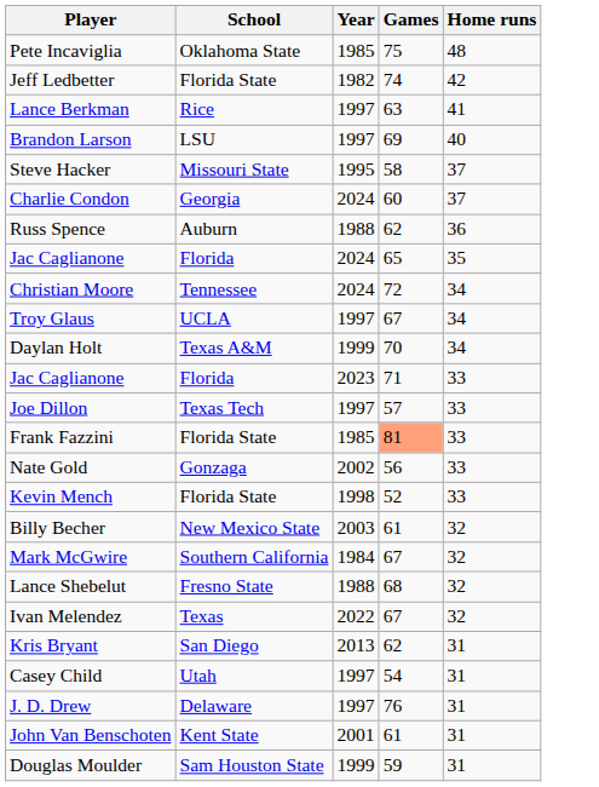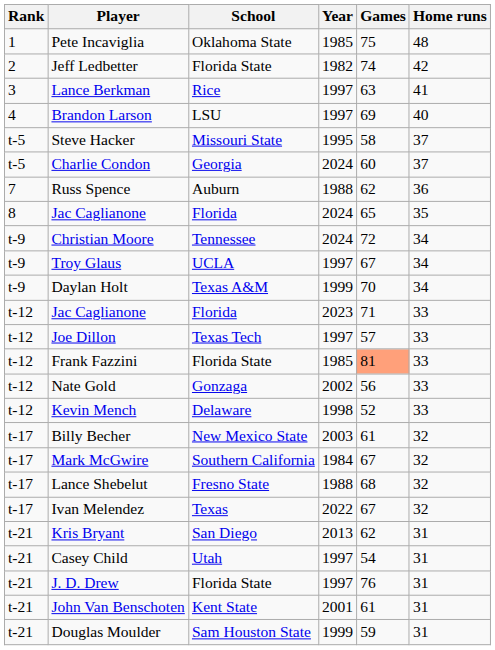+ column: Rank | 1 | 2 | 3 | 4 | t-5 | t-5 | 7 | 8 | t-9 | t-9 | t-9 | t-12 | t-12 | t-12 | t-12 | t-12 | t-17 | t-17 | t-17 | t-17 | t-21 | t-21 | t-21 | t-21 | t-21
Kevin Mench | School: Florida State -> Delaware
J. D. Drew | School: Delaware -> Florida State
